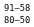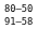rows swapped: 80–50 <-> 91–58
